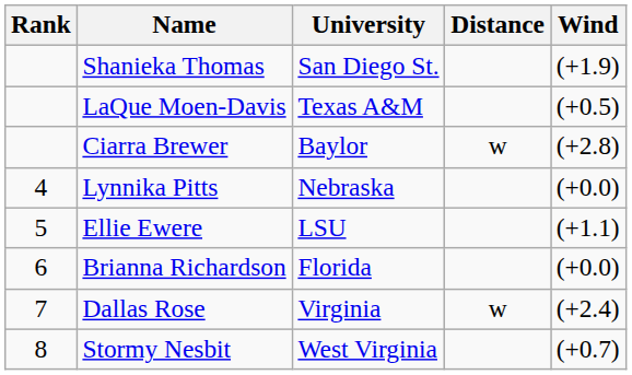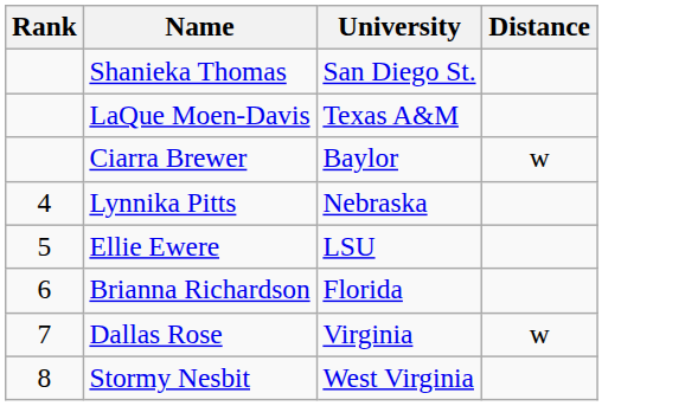- column: Wind | (+1.9) | (+0.5) | (+2.8) | (+0.0) | (+1.1) | (+0.0) | (+2.4) | (+0.7)
